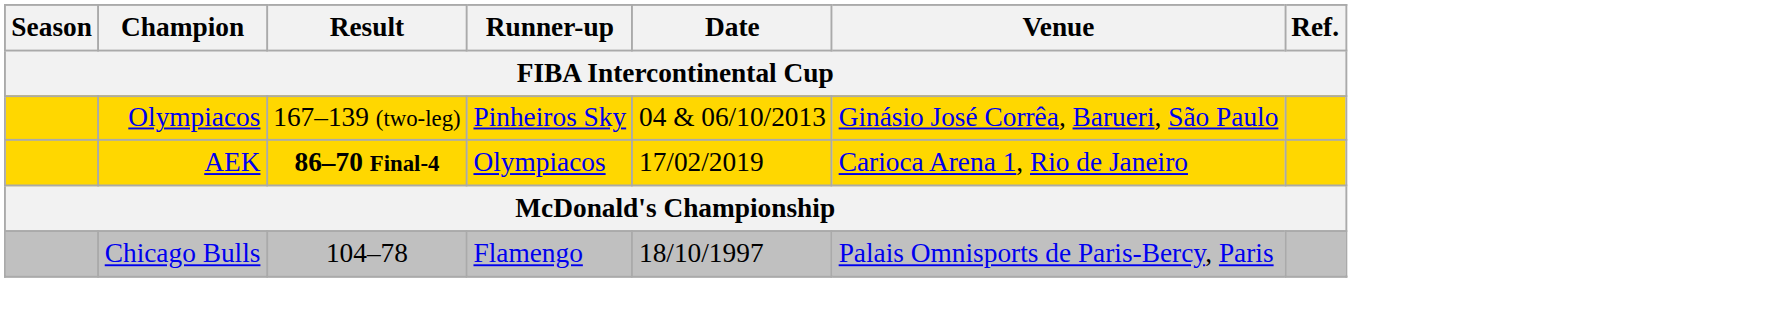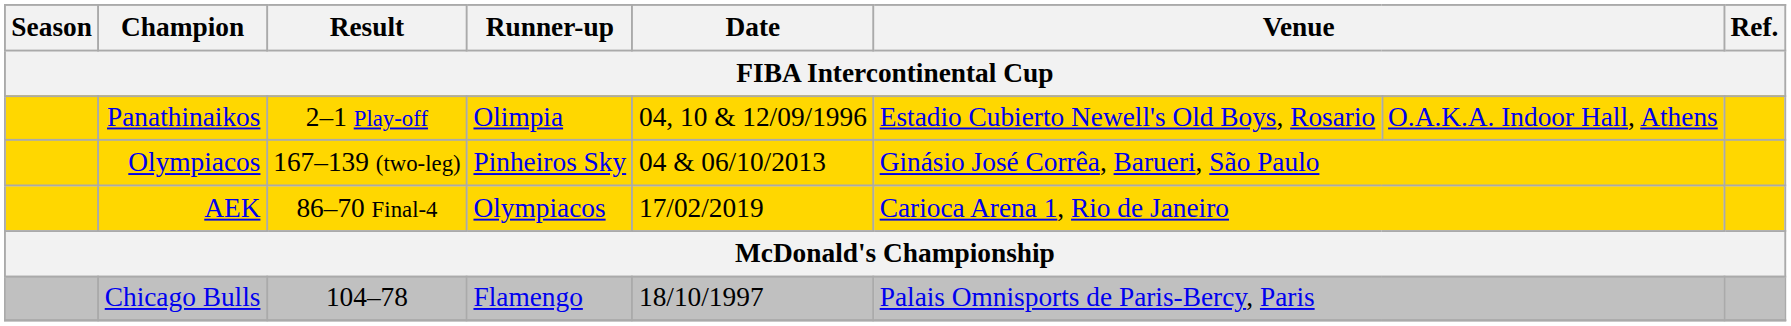+ row: Panathinaikos | 2–1 Play-off | Olimpia | 04, 10 & 12/09/1996 | Estadio Cubierto Newell's Old Boys, Rosario | O.A.K.A. Indoor Hall, Athens
AEK | Result: bold -> normal
